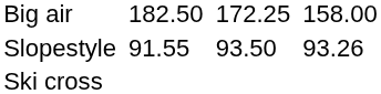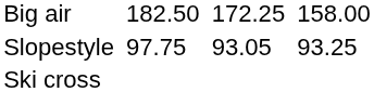Slopestyle | column 3: 91.55 -> 97.75
Slopestyle | column 5: 93.50 -> 93.05
Slopestyle | column 7: 93.26 -> 93.25
